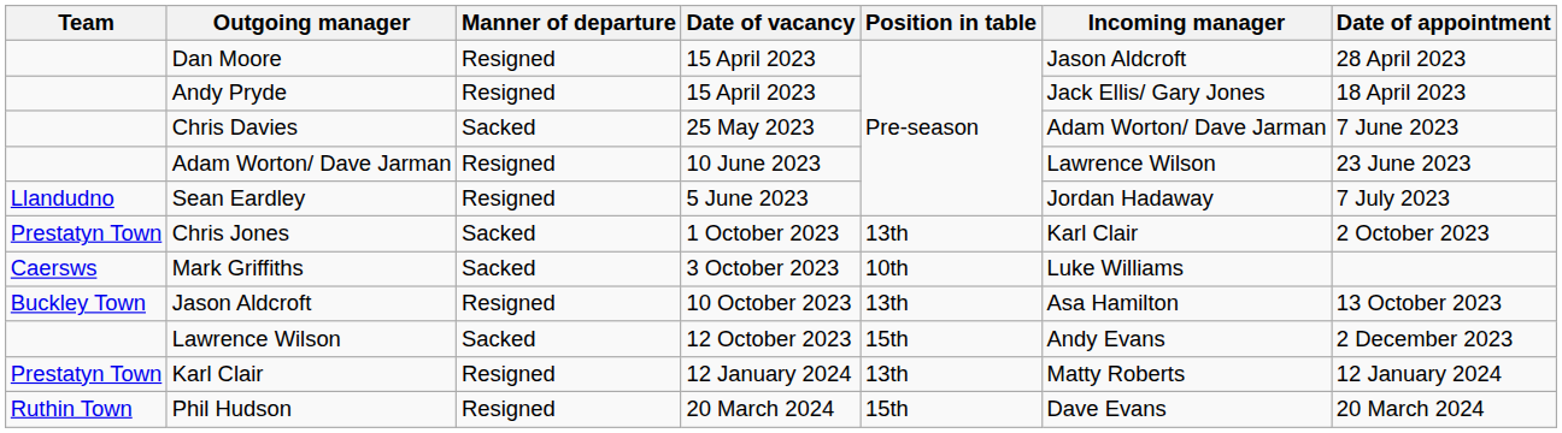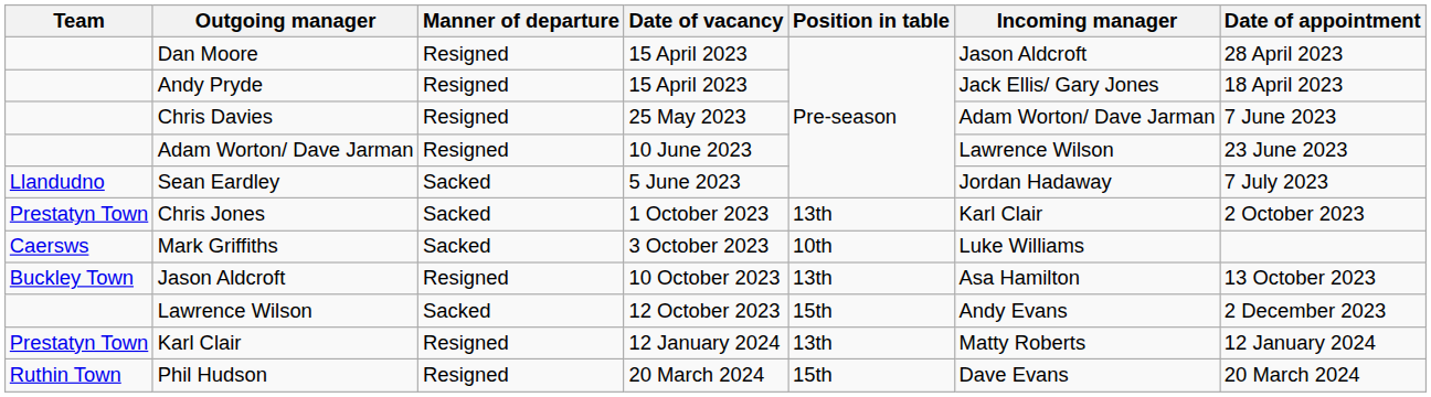Chris Davies | Manner of departure: Sacked -> Resigned
Sean Eardley | Manner of departure: Resigned -> Sacked
